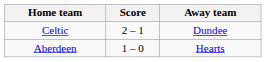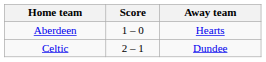rows swapped: Aberdeen <-> Celtic
